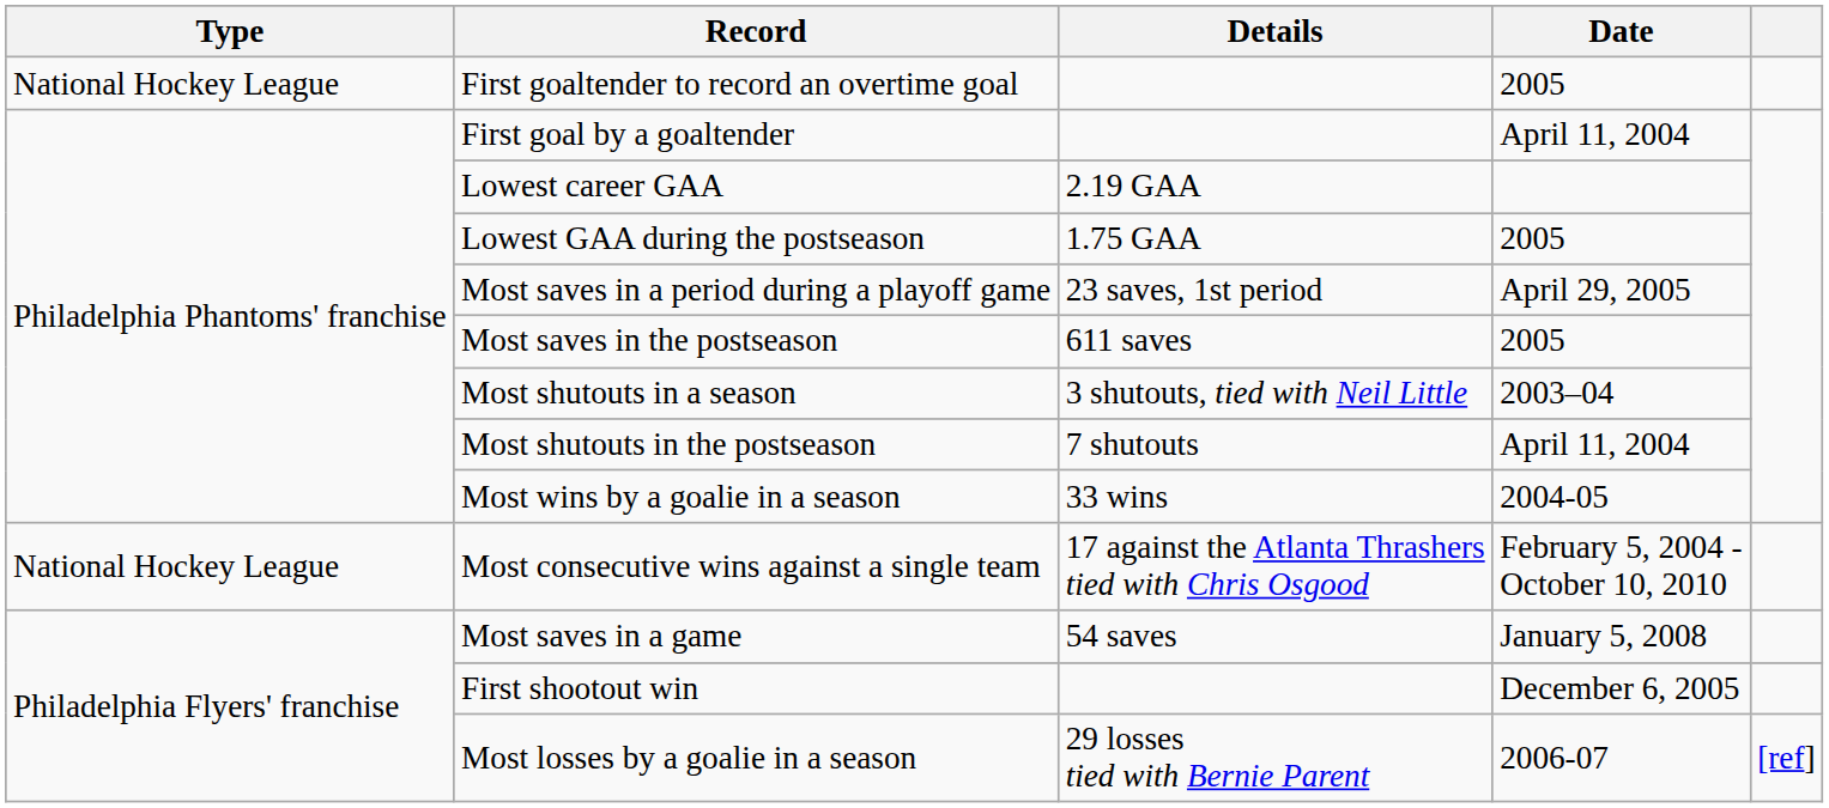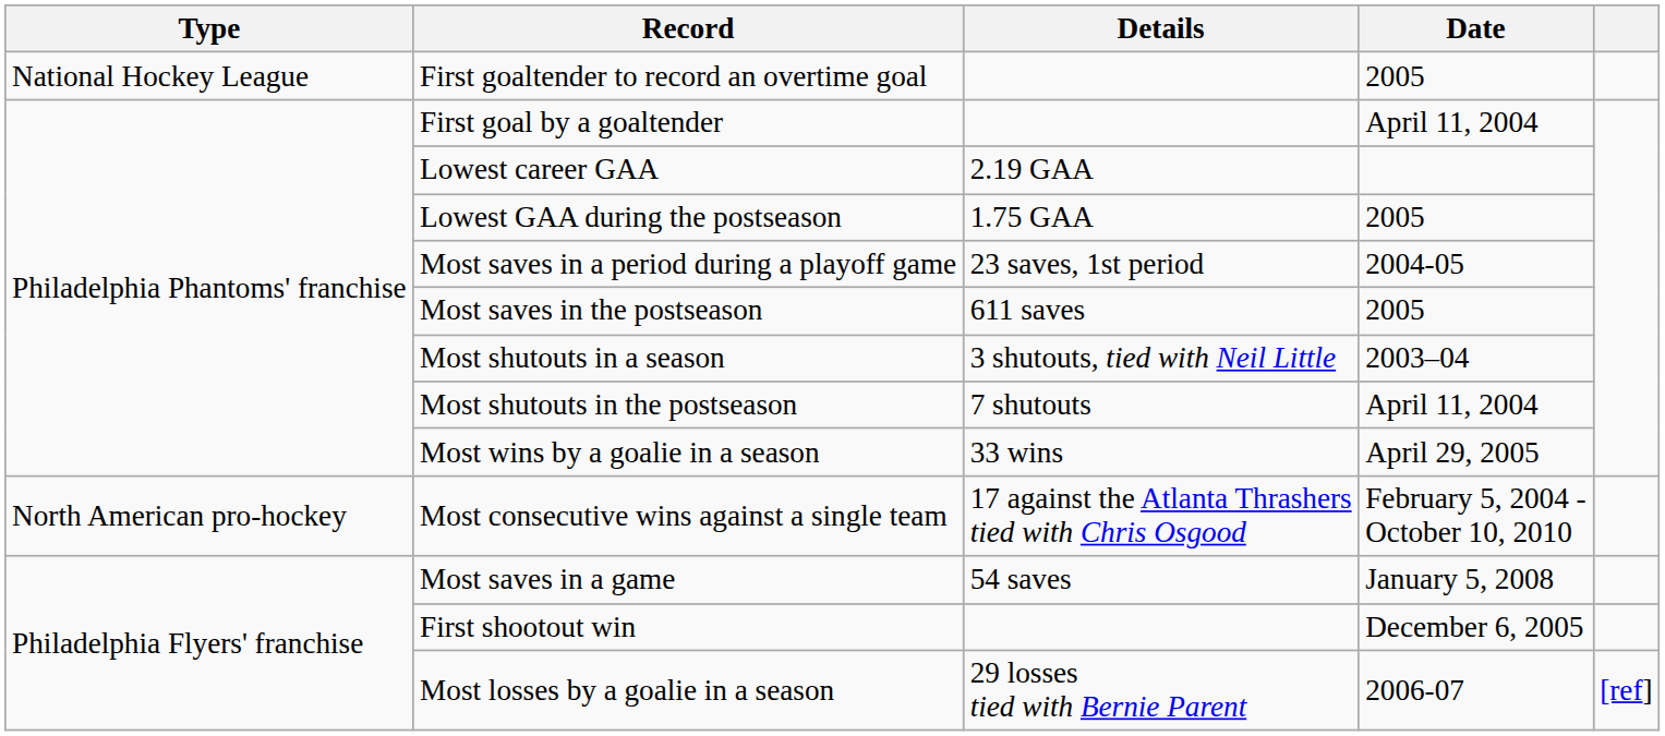Most saves in a period during a playoff game | Date: April 29, 2005 -> 2004-05
Most wins by a goalie in a season | Date: 2004-05 -> April 29, 2005
Most consecutive wins against a single team | Type: National Hockey League -> North American pro-hockey
